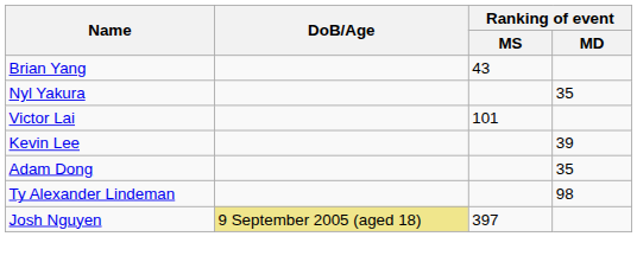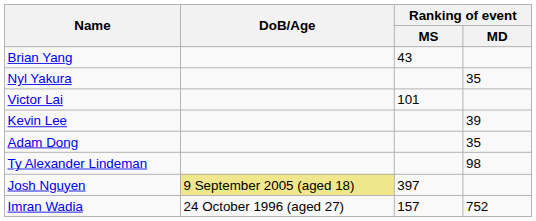+ row: Imran Wadia | 24 October 1996 (aged 27) | 157 | 752
